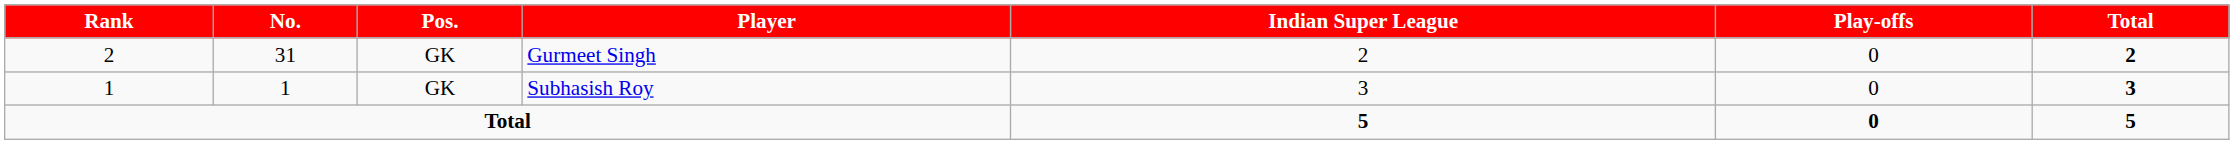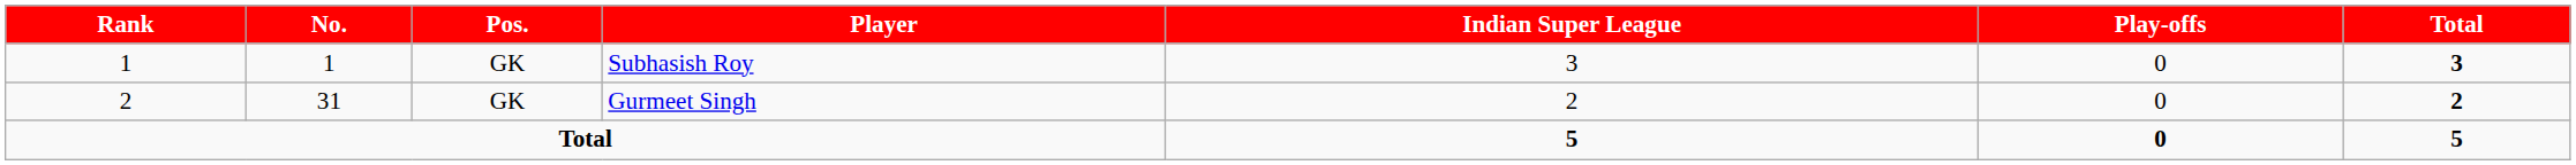rows swapped: Subhasish Roy <-> Gurmeet Singh
